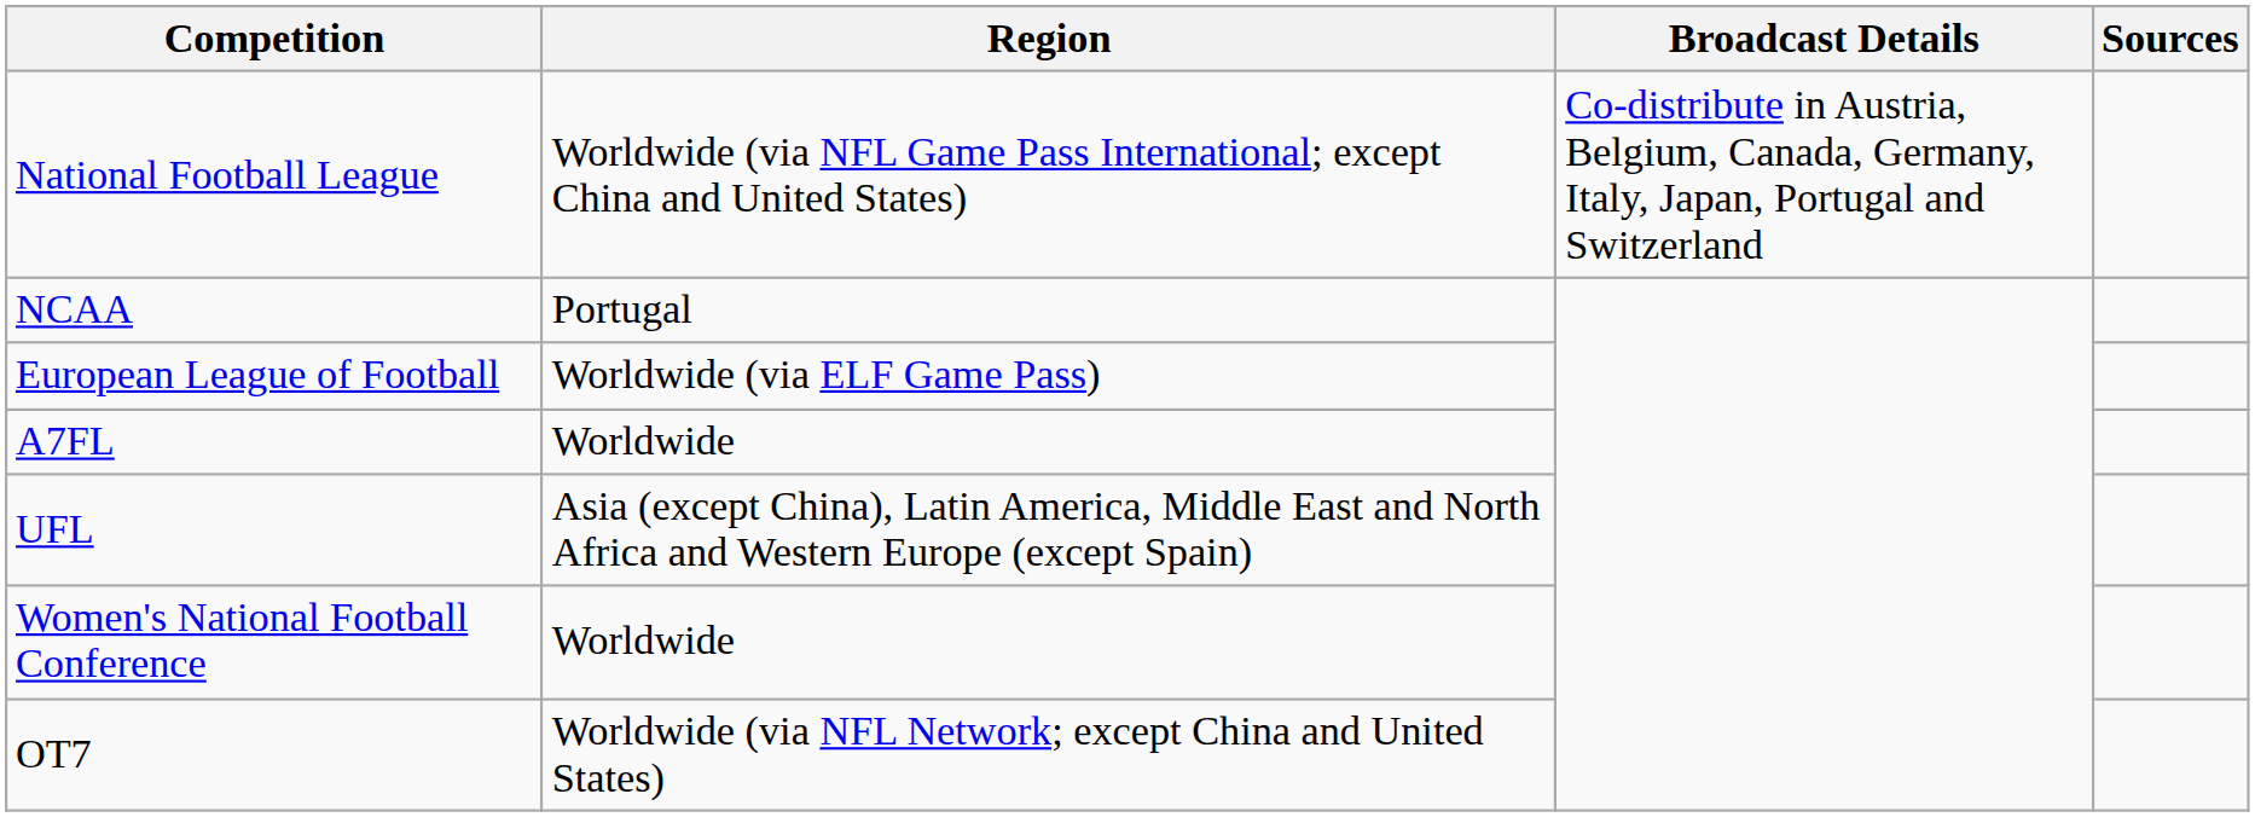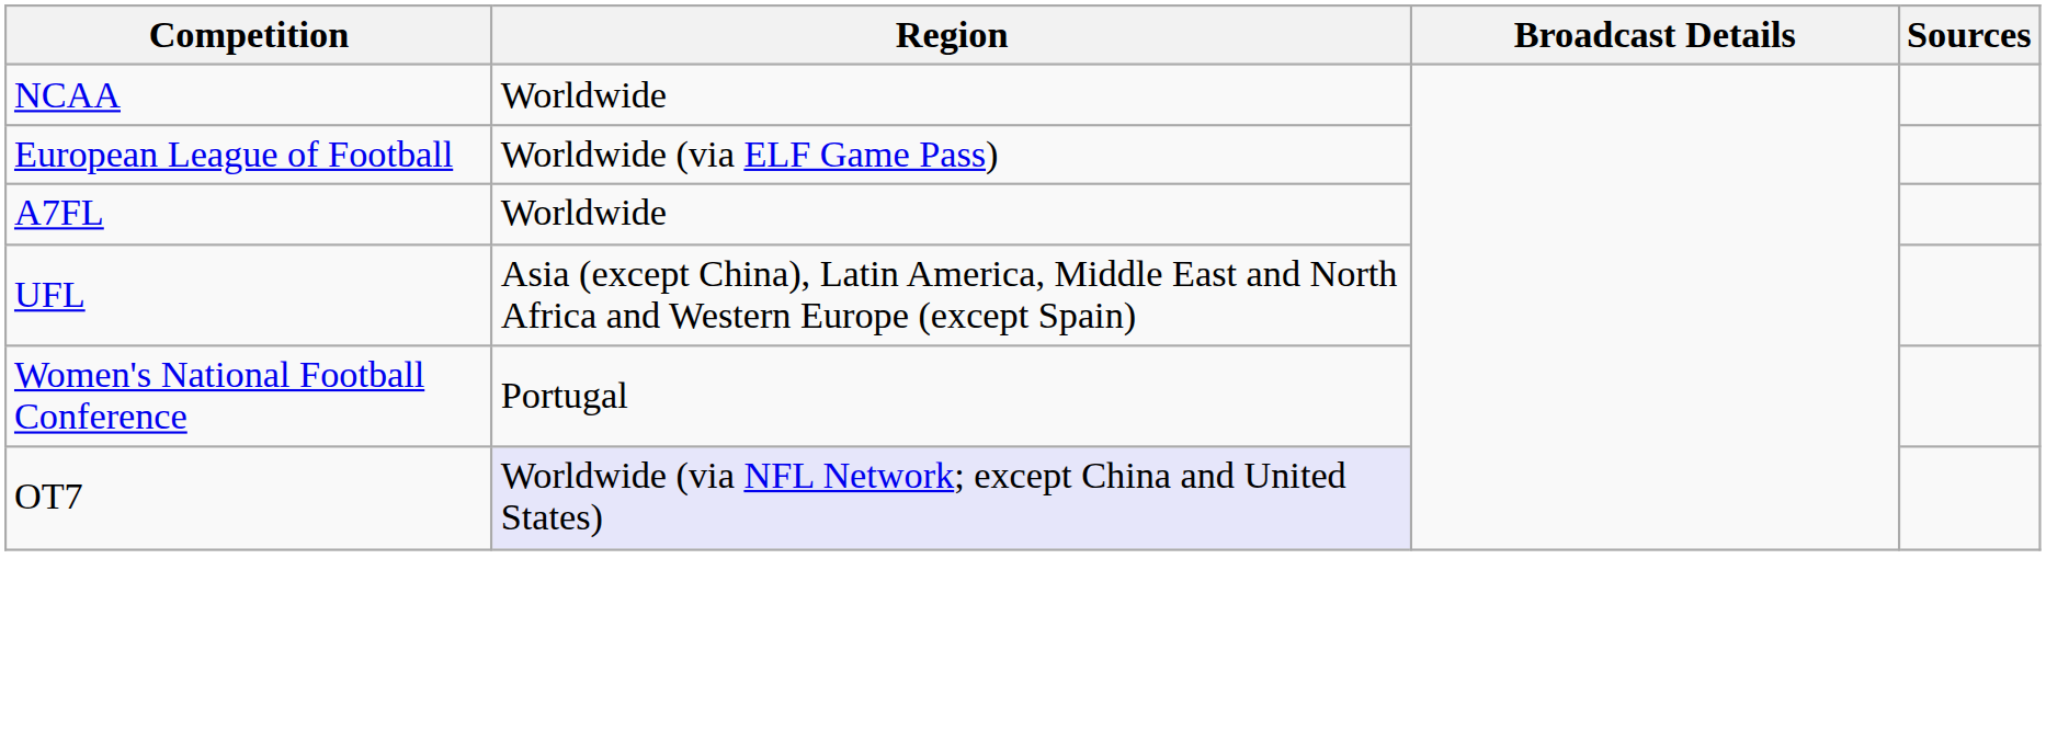- row: National Football League | Worldwide (via NFL Game Pass International; except China and United States) | Co-distribute in Austria, Belgium, Canada, Germany, Italy, Japan, Portugal and Switzerland
NCAA | Region: Portugal -> Worldwide
Women's National Football Conference | Region: Worldwide -> Portugal
OT7 | Region: no background -> lavender background
